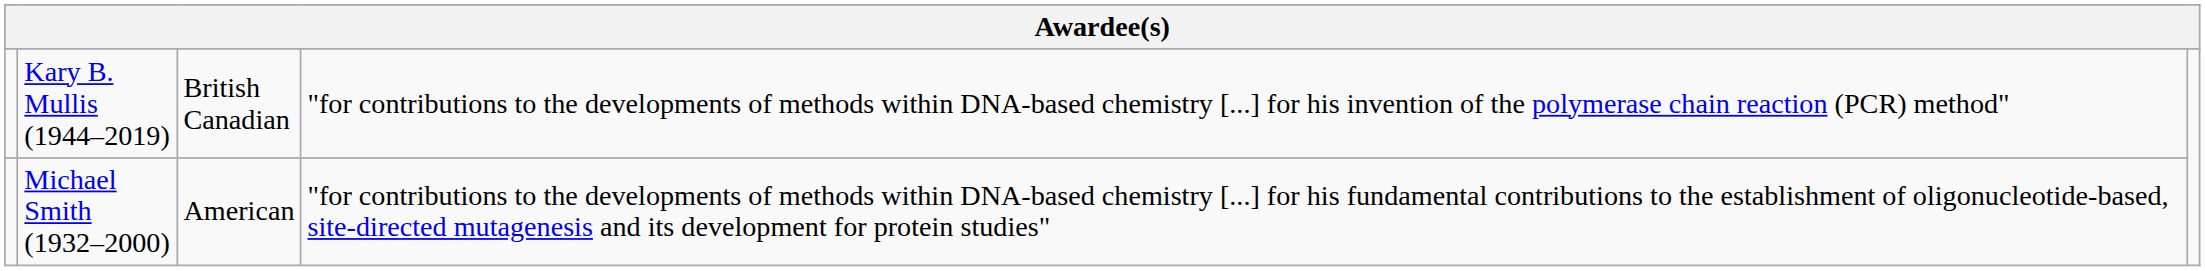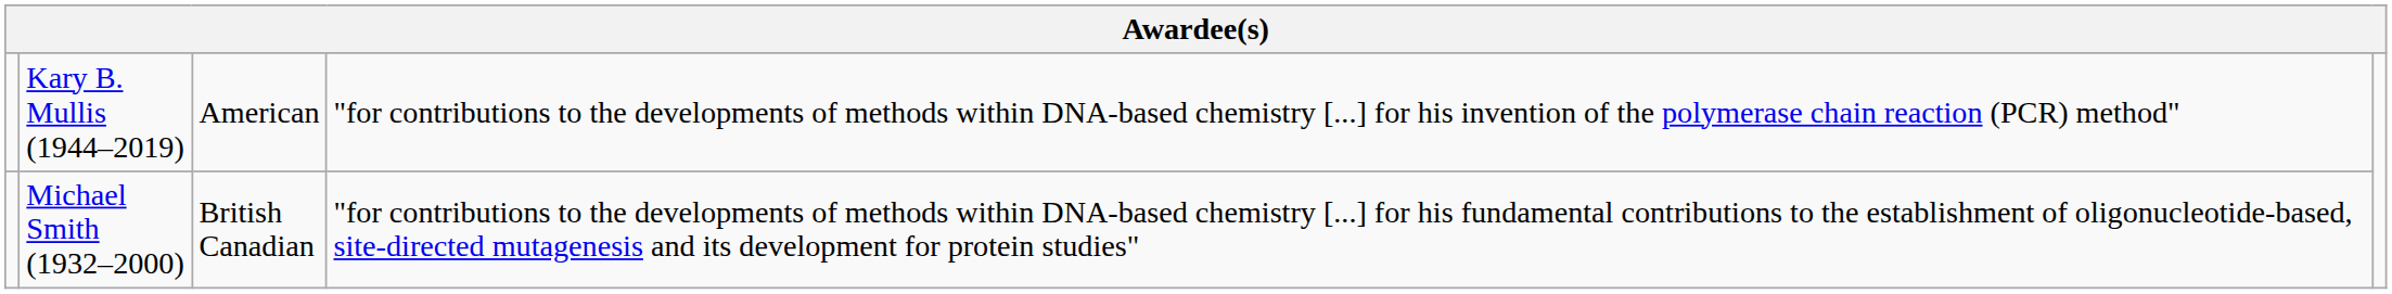Kary B. Mullis (1944–2019) | column 3: British Canadian -> American
Michael Smith (1932–2000) | column 3: American -> British Canadian
